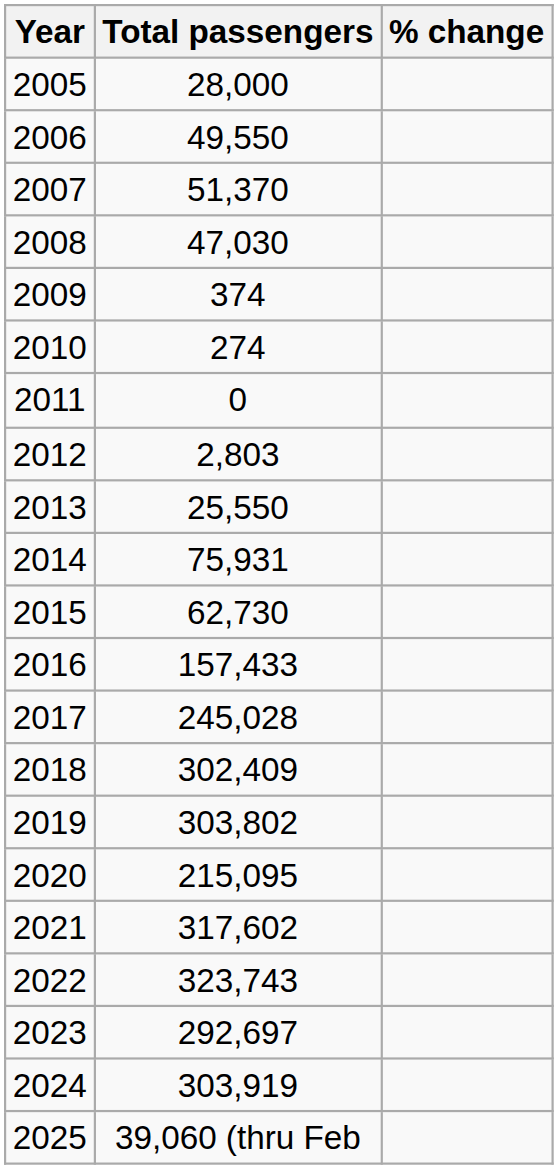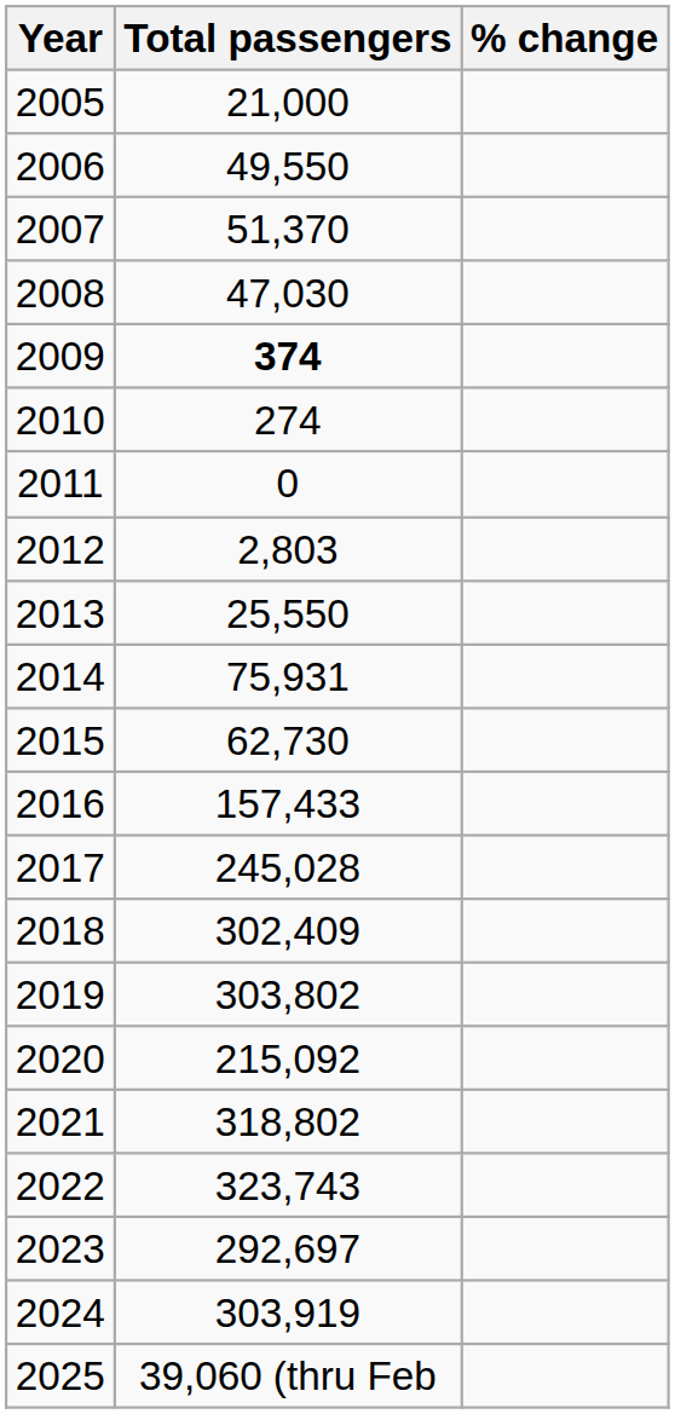2005 | Total passengers: 28,000 -> 21,000
2009 | Total passengers: normal -> bold
2020 | Total passengers: 215,095 -> 215,092
2021 | Total passengers: 317,602 -> 318,802
